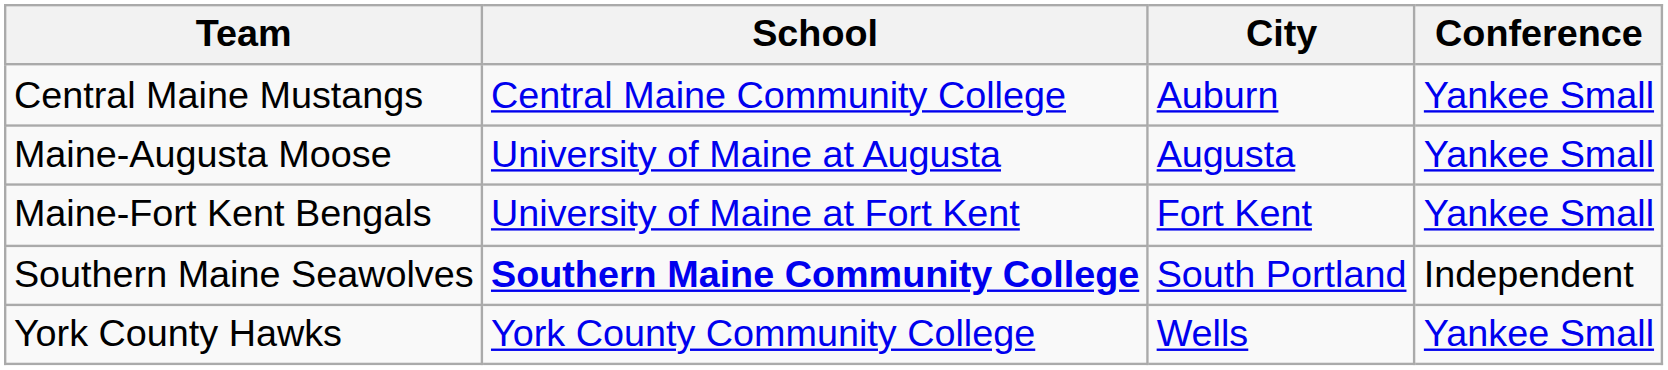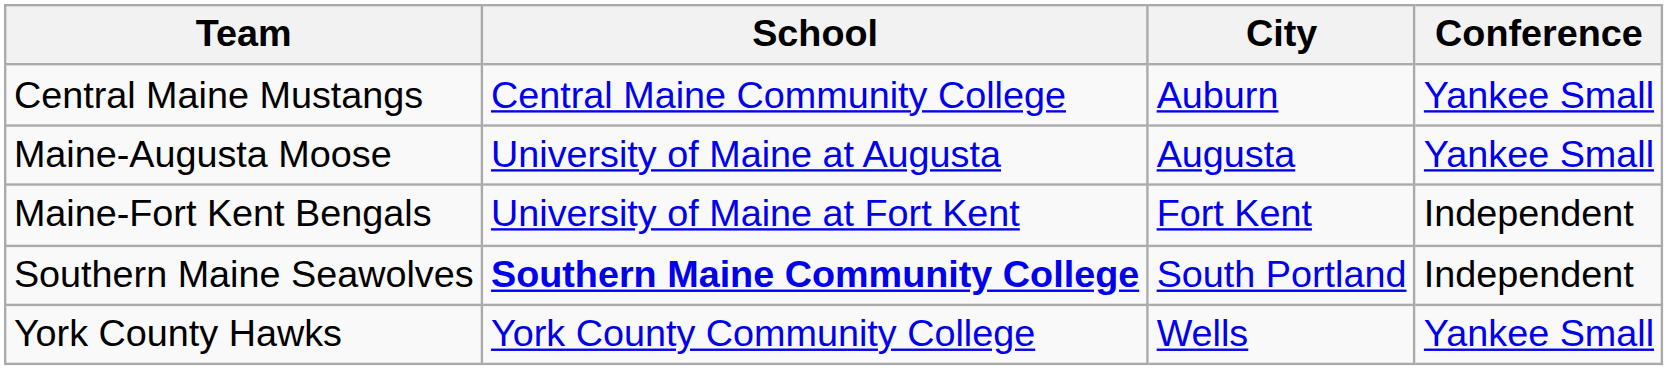Maine-Fort Kent Bengals | Conference: Yankee Small -> Independent
